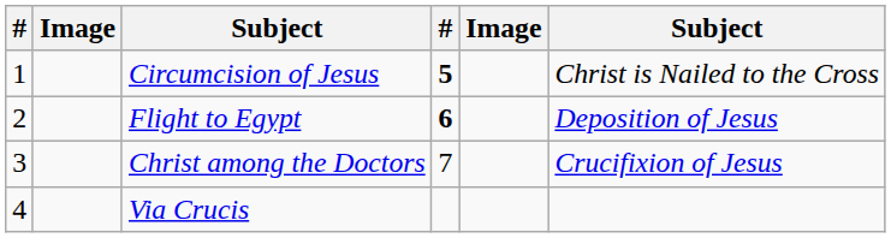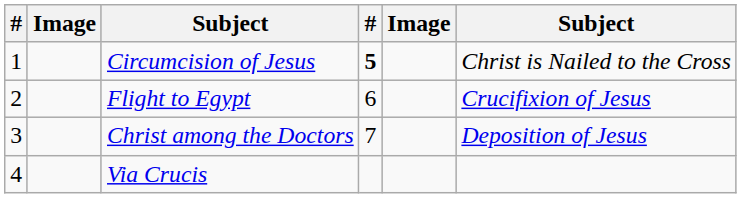Flight to Egypt | column 4: bold -> normal
Flight to Egypt | column 6: Deposition of Jesus -> Crucifixion of Jesus
Christ among the Doctors | column 6: Crucifixion of Jesus -> Deposition of Jesus
